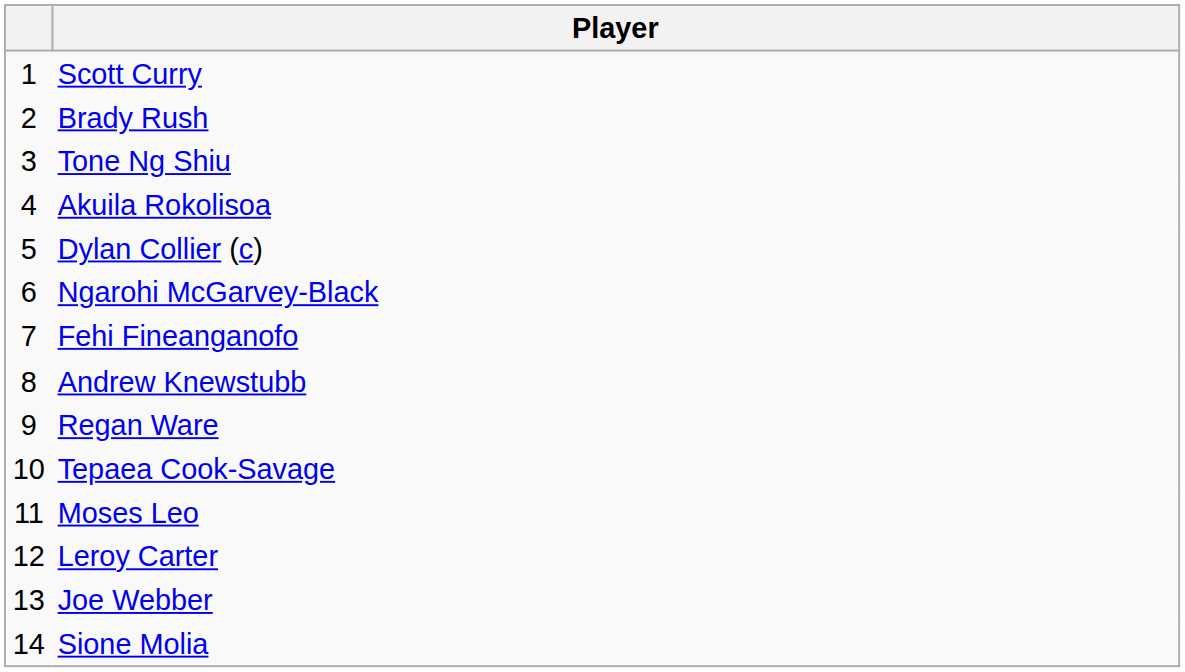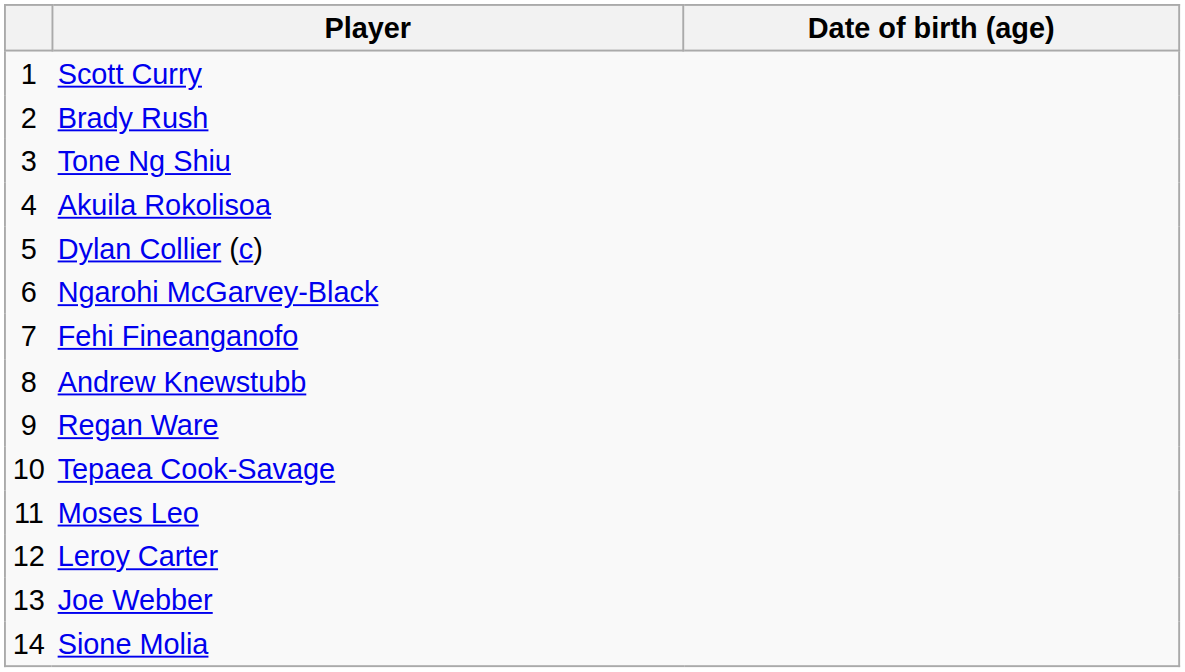+ column: Date of birth (age)
